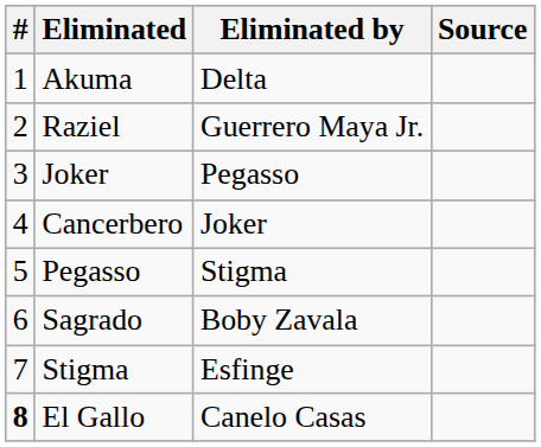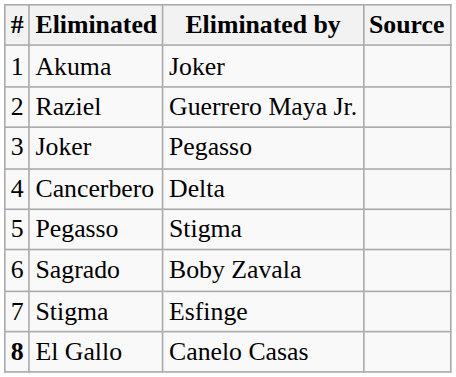Akuma | Eliminated by: Delta -> Joker
Cancerbero | Eliminated by: Joker -> Delta
